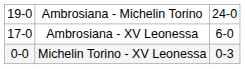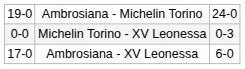rows swapped: Michelin Torino - XV Leonessa <-> Ambrosiana - XV Leonessa
